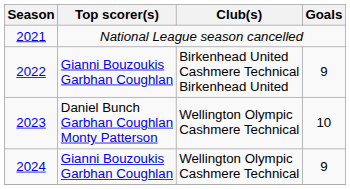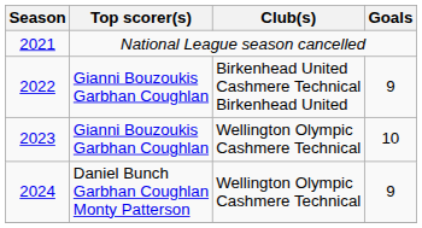2023 | Top scorer(s): Daniel Bunch Garbhan Coughlan Monty Patterson -> Gianni Bouzoukis Garbhan Coughlan
2024 | Top scorer(s): Gianni Bouzoukis Garbhan Coughlan -> Daniel Bunch Garbhan Coughlan Monty Patterson
